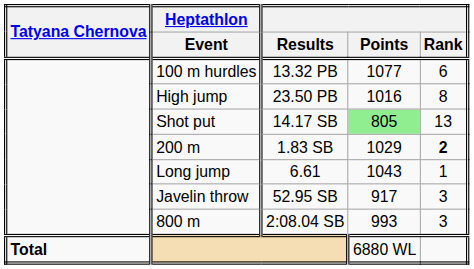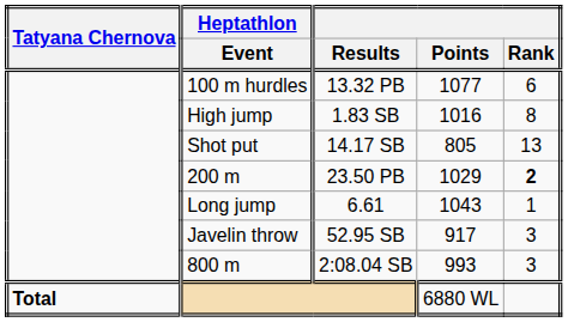High jump | Results: 23.50 PB -> 1.83 SB
Shot put | Points: lightgreen background -> no background
200 m | Results: 1.83 SB -> 23.50 PB
